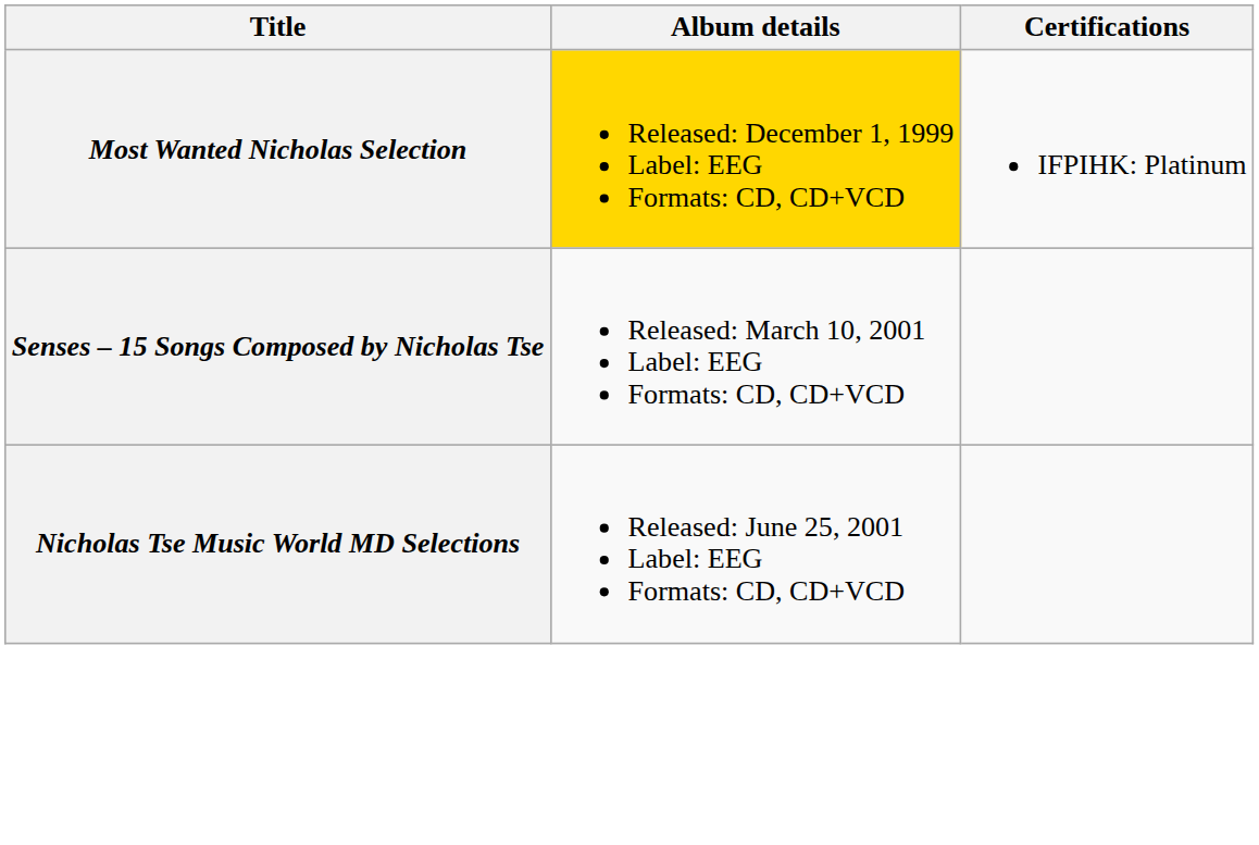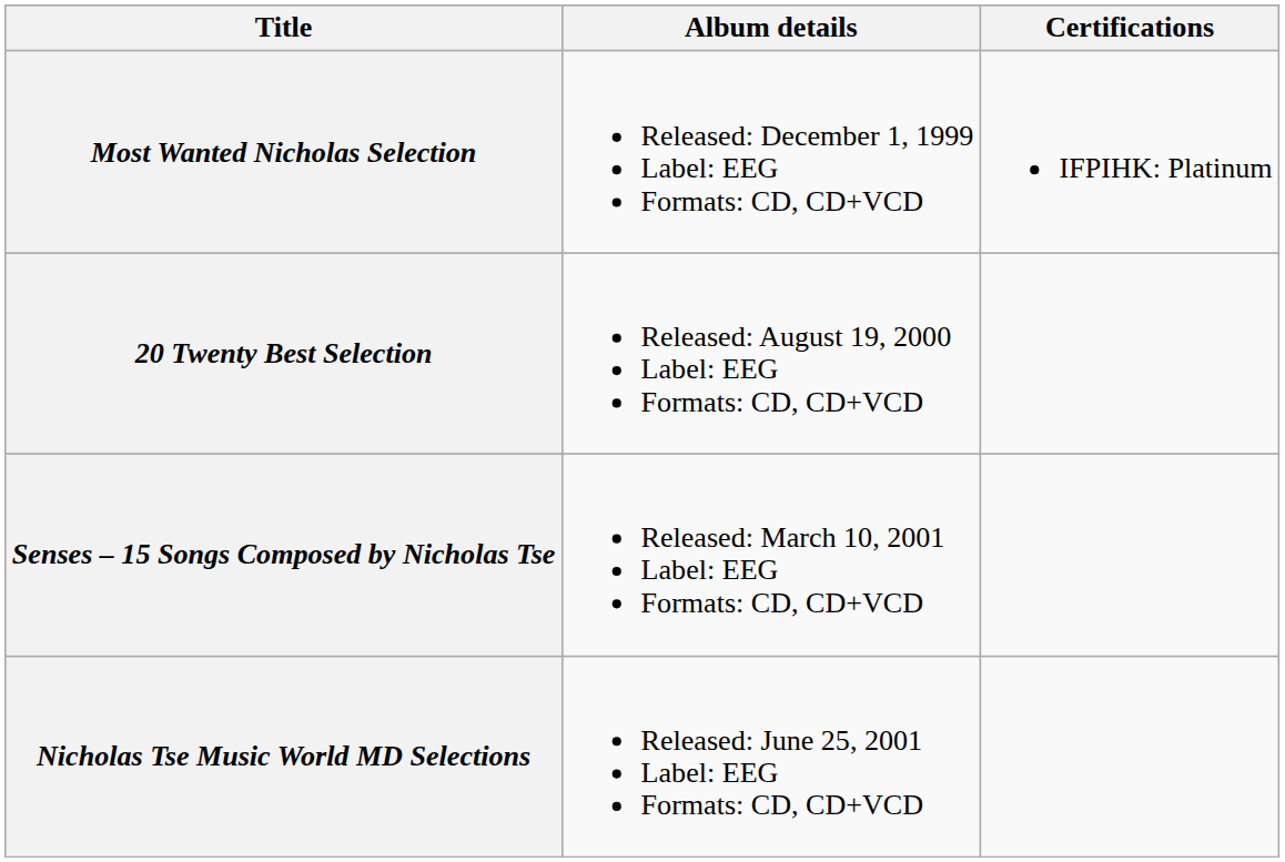Most Wanted Nicholas Selection | Album details: gold background -> no background
+ row: 20 Twenty Best Selection | Released: August 19, 2000 Label: EEG Formats: CD, CD+VCD
